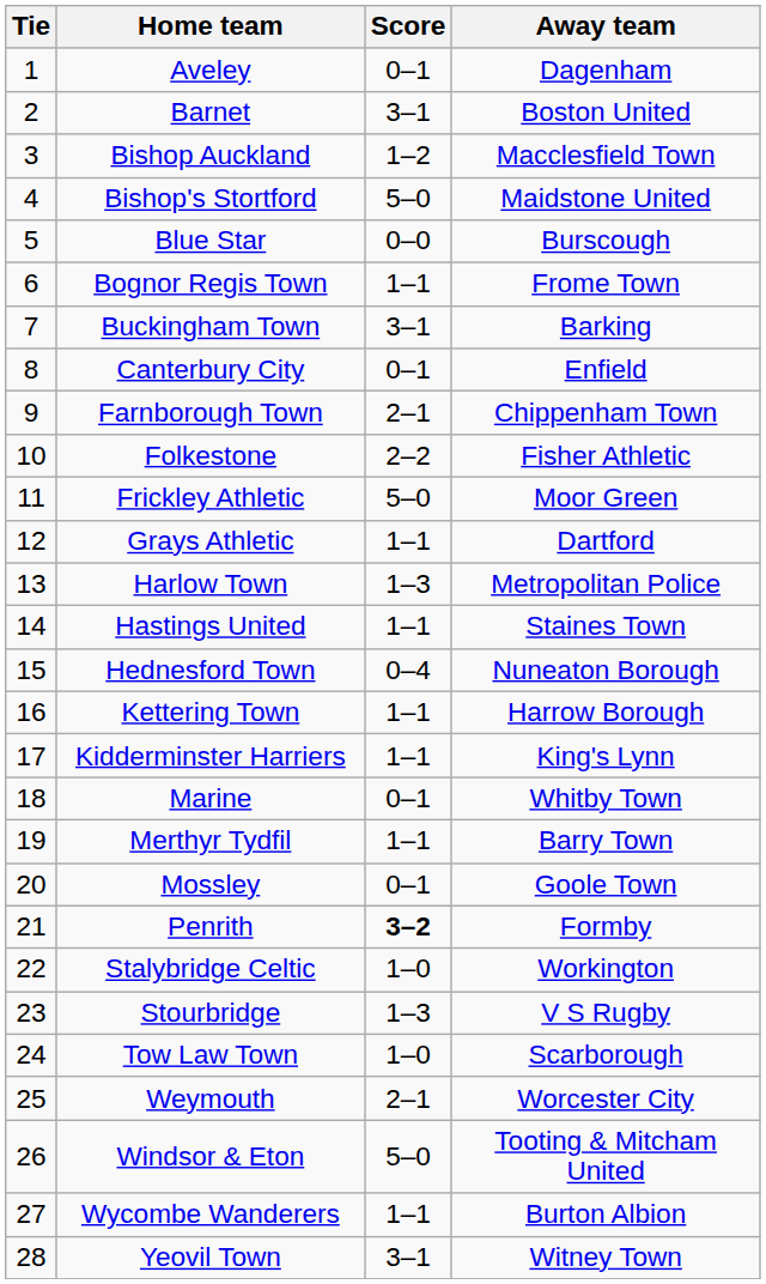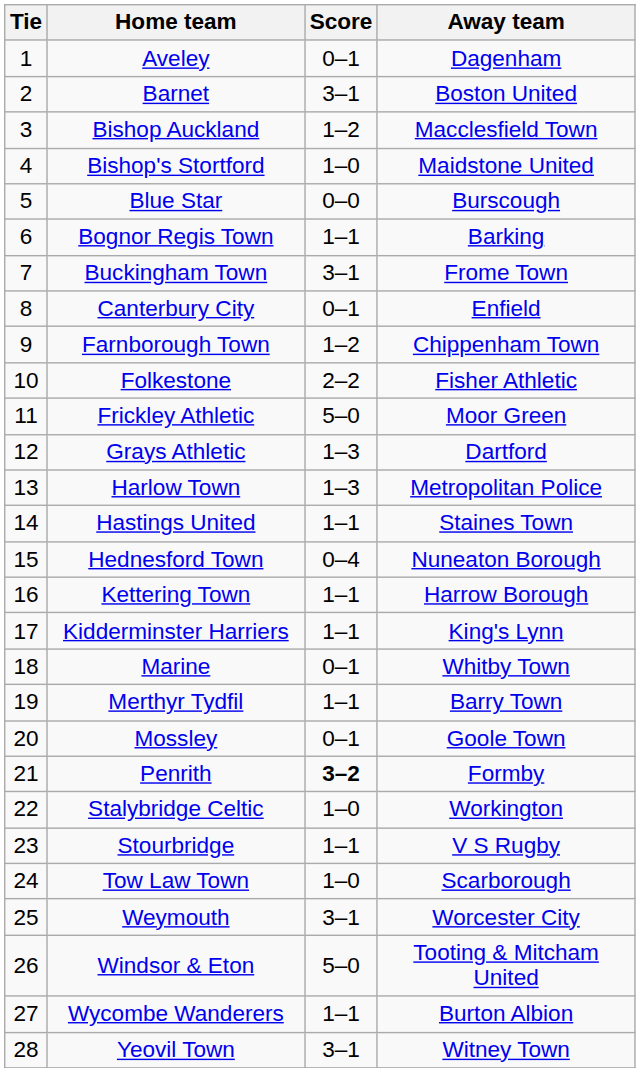Bishop's Stortford | Score: 5–0 -> 1–0
Bognor Regis Town | Away team: Frome Town -> Barking
Buckingham Town | Away team: Barking -> Frome Town
Farnborough Town | Score: 2–1 -> 1–2
Grays Athletic | Score: 1–1 -> 1–3
Stourbridge | Score: 1–3 -> 1–1
Weymouth | Score: 2–1 -> 3–1
